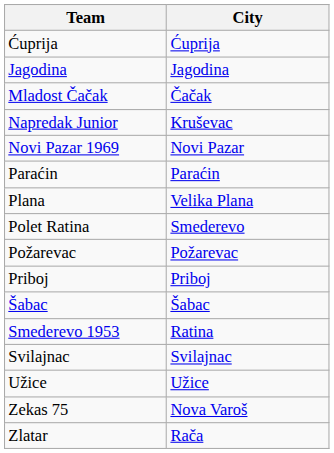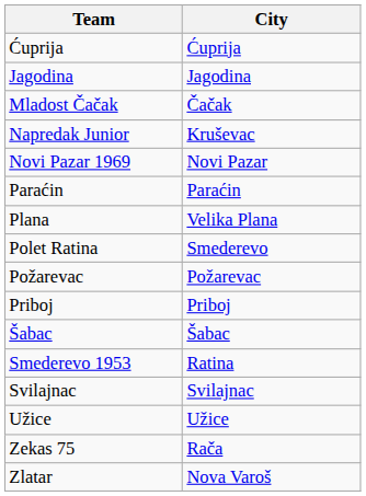Zekas 75 | City: Nova Varoš -> Rača
Zlatar | City: Rača -> Nova Varoš
